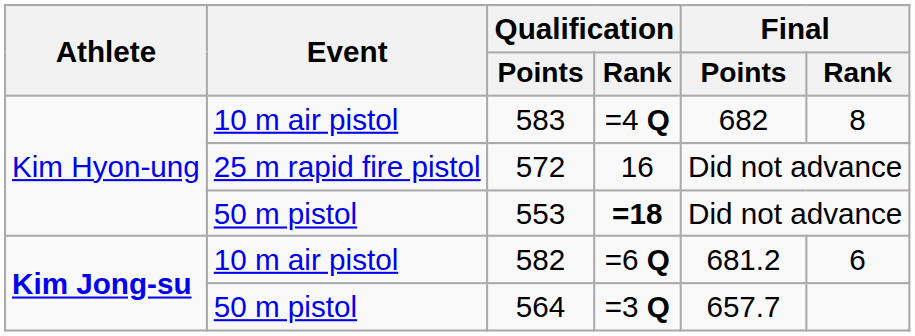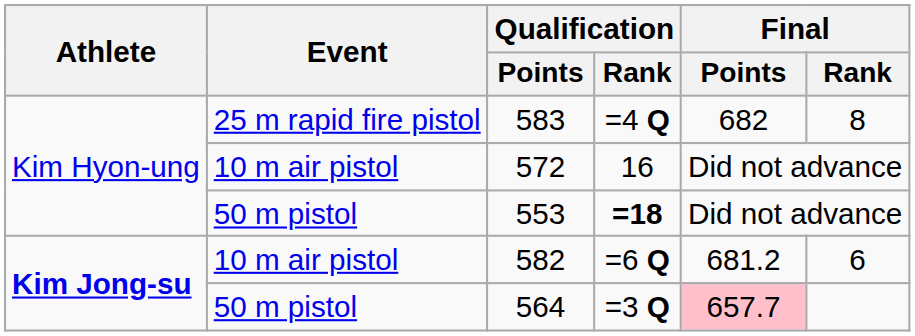583 | Event: 10 m air pistol -> 25 m rapid fire pistol
572 | Event: 25 m rapid fire pistol -> 10 m air pistol
564 | Final / Points: no background -> pink background
